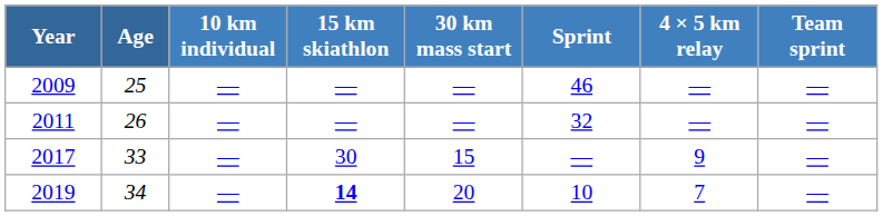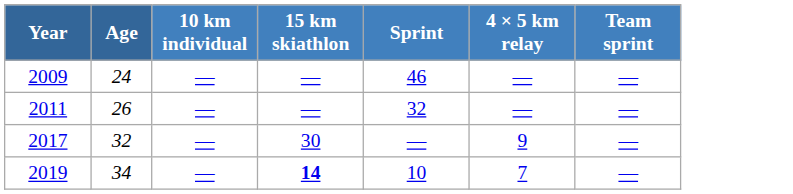- column: 30 km mass start | — | — | 15 | 20
2009 | Age: 25 -> 24
2017 | Age: 33 -> 32
